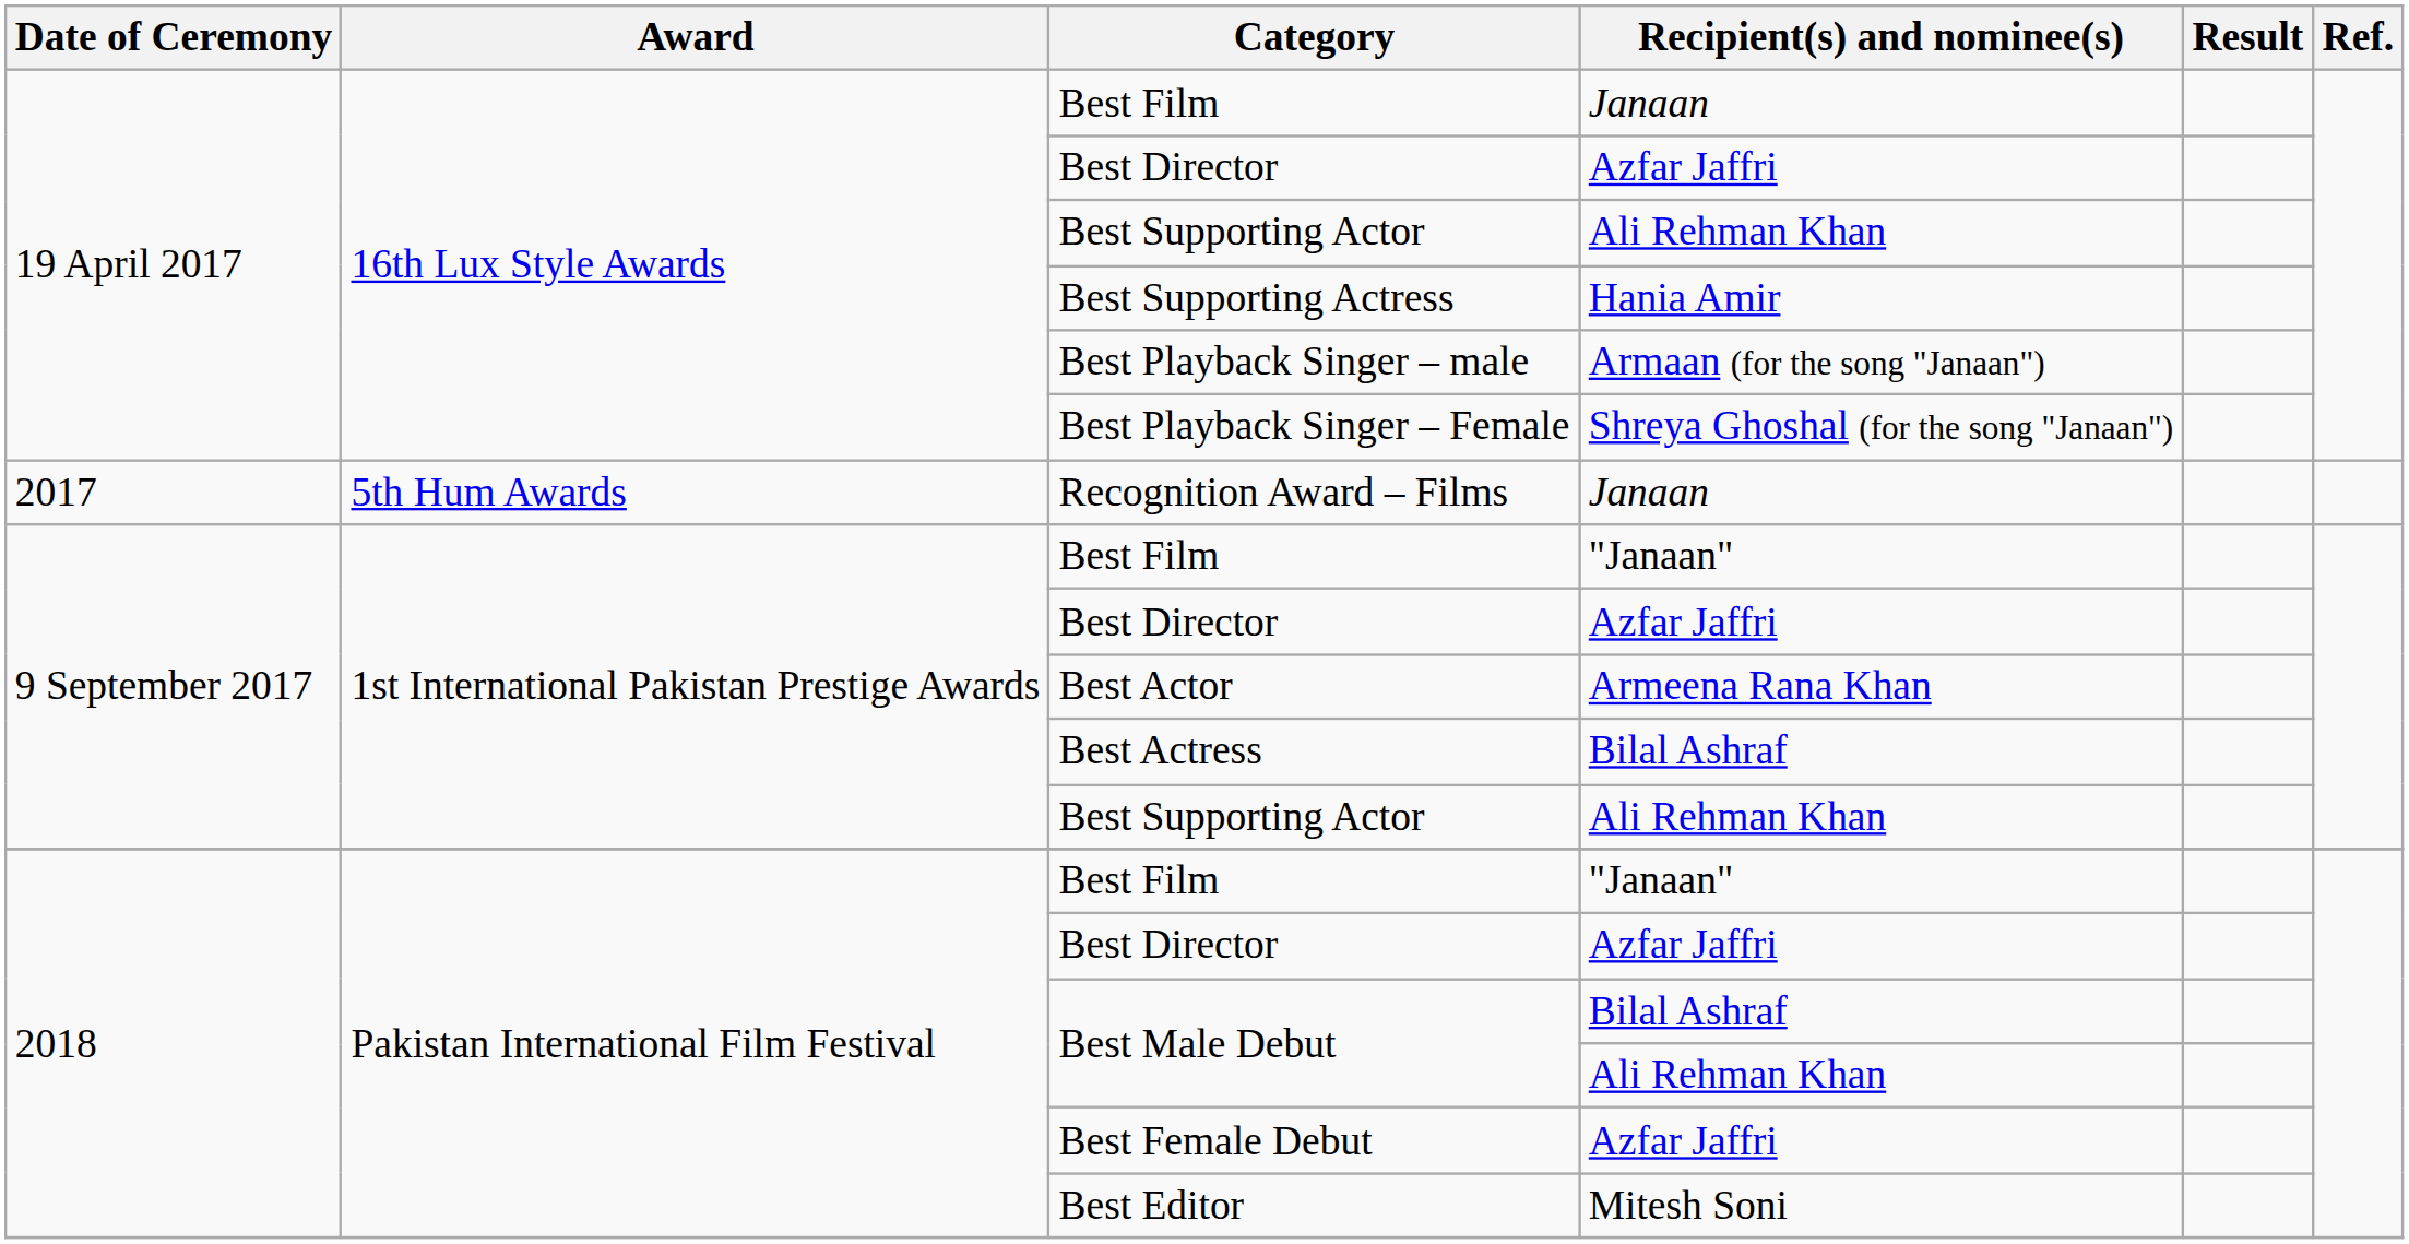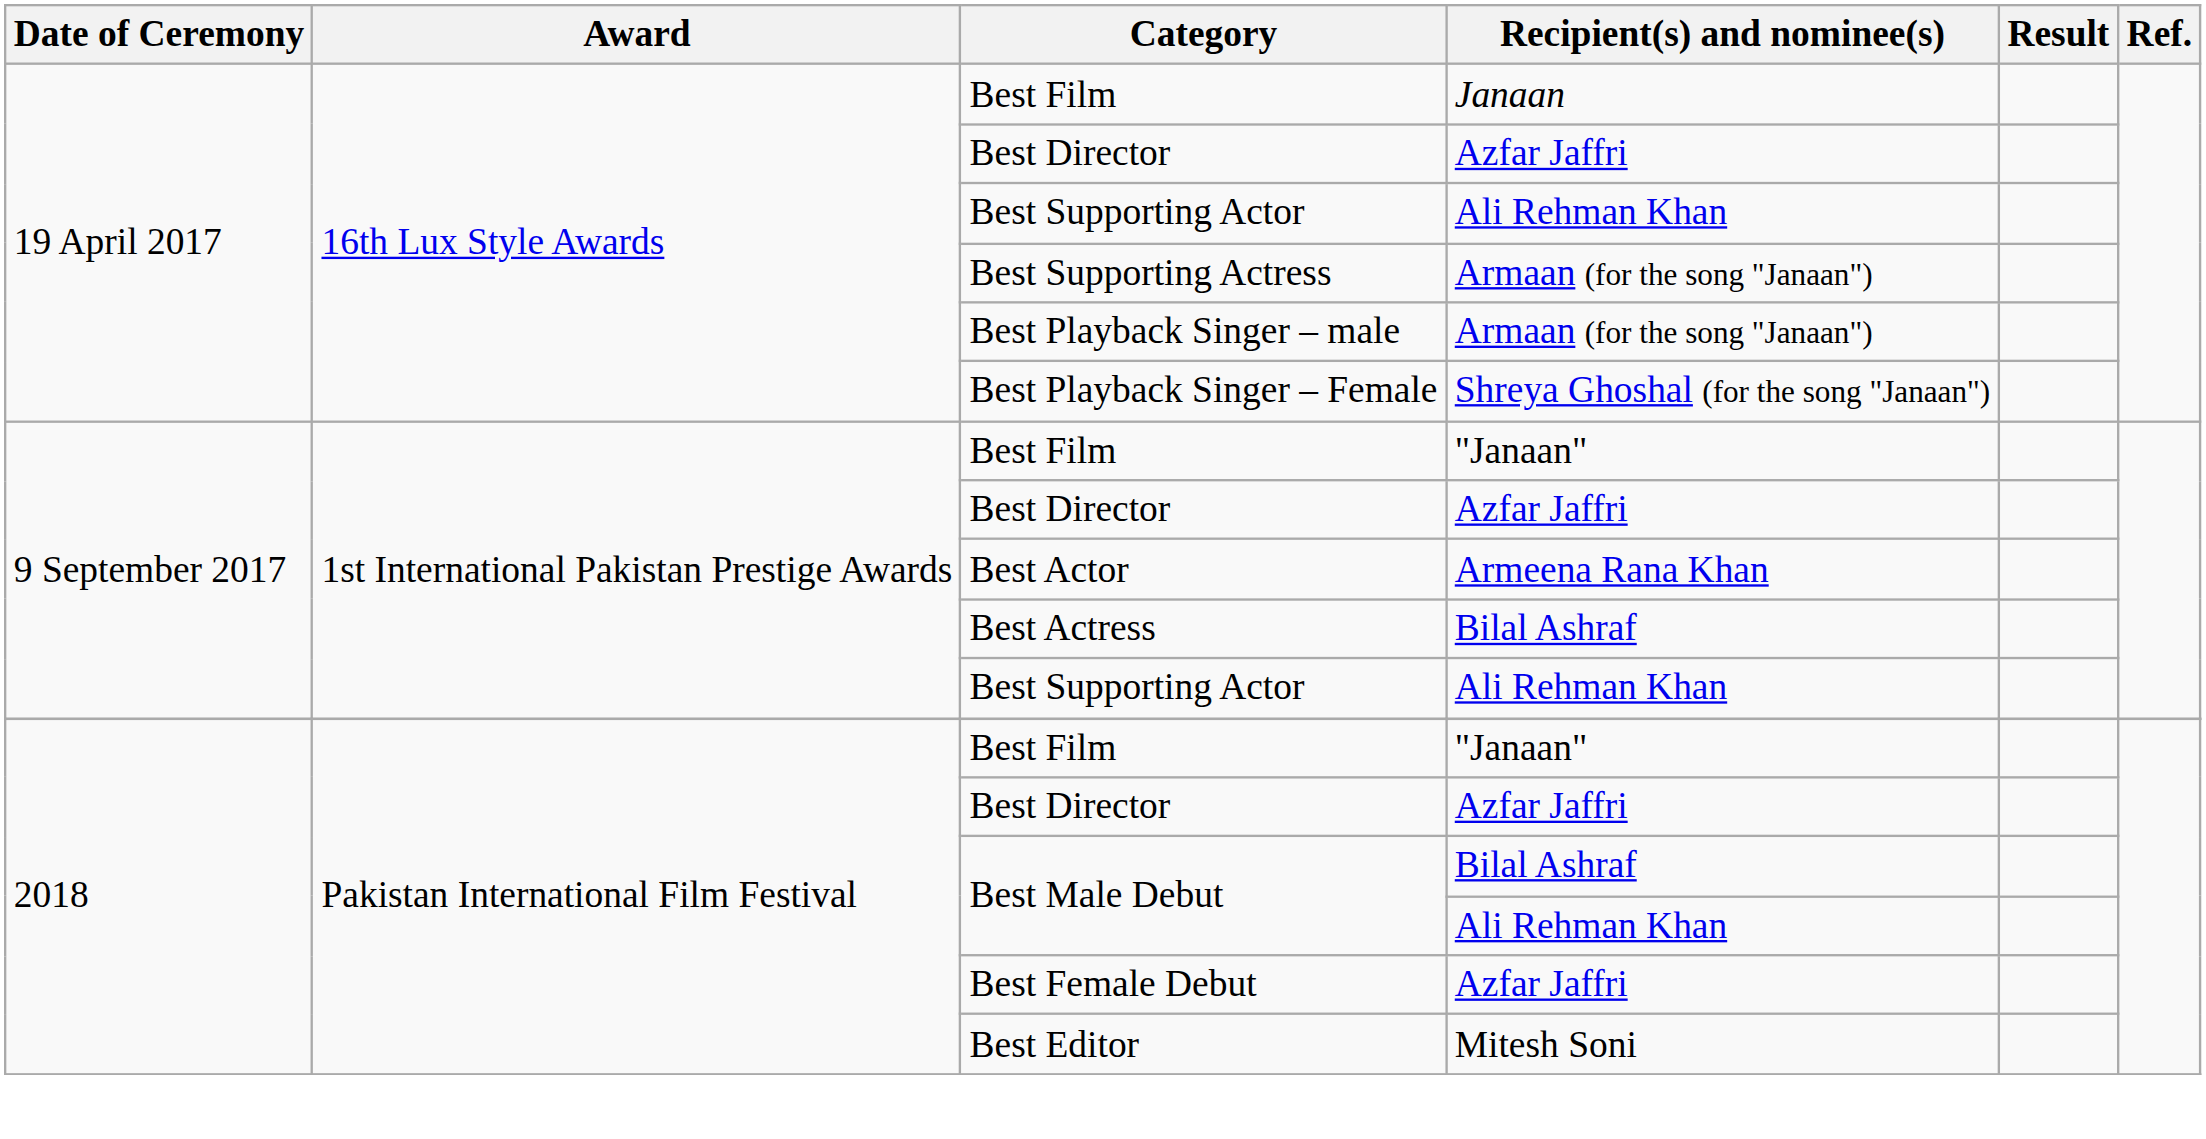Best Supporting Actress | Recipient(s) and nominee(s): Hania Amir -> Armaan (for the song "Janaan")
- row: 2017 | 5th Hum Awards | Recognition Award – Films | Janaan
